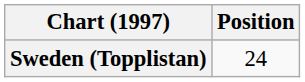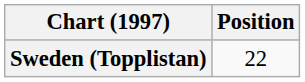Sweden (Topplistan) | Position: 24 -> 22
